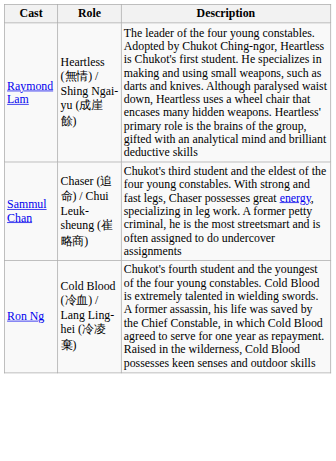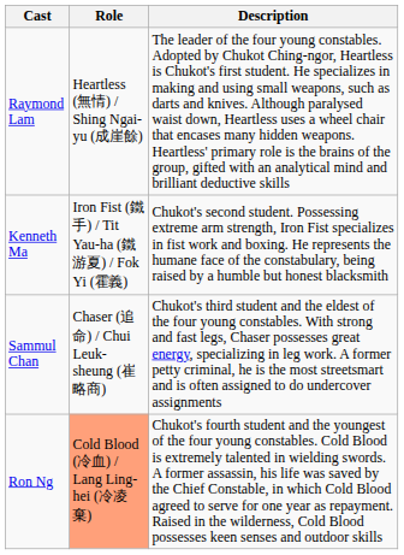+ row: Kenneth Ma | Iron Fist (鐵手) / Tit Yau-ha (鐵游夏) / Fok Yi (霍義) | Chukot's second student. Possessing extreme arm strength, Iron Fist specializes in fist work and boxing. He represents the humane face of the constabulary, being raised by a humble but honest blacksmith
Ron Ng | Role: no background -> lightsalmon background
